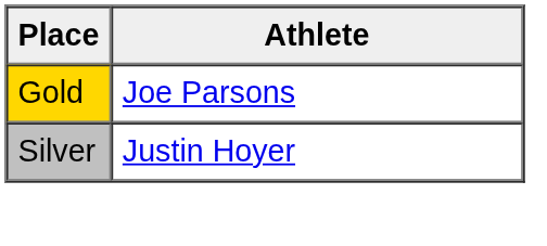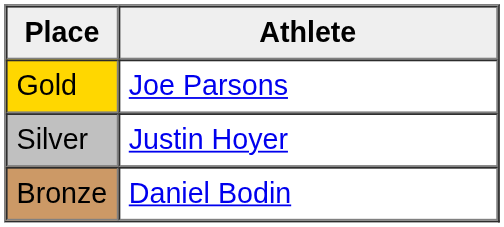+ row: Bronze | Daniel Bodin
